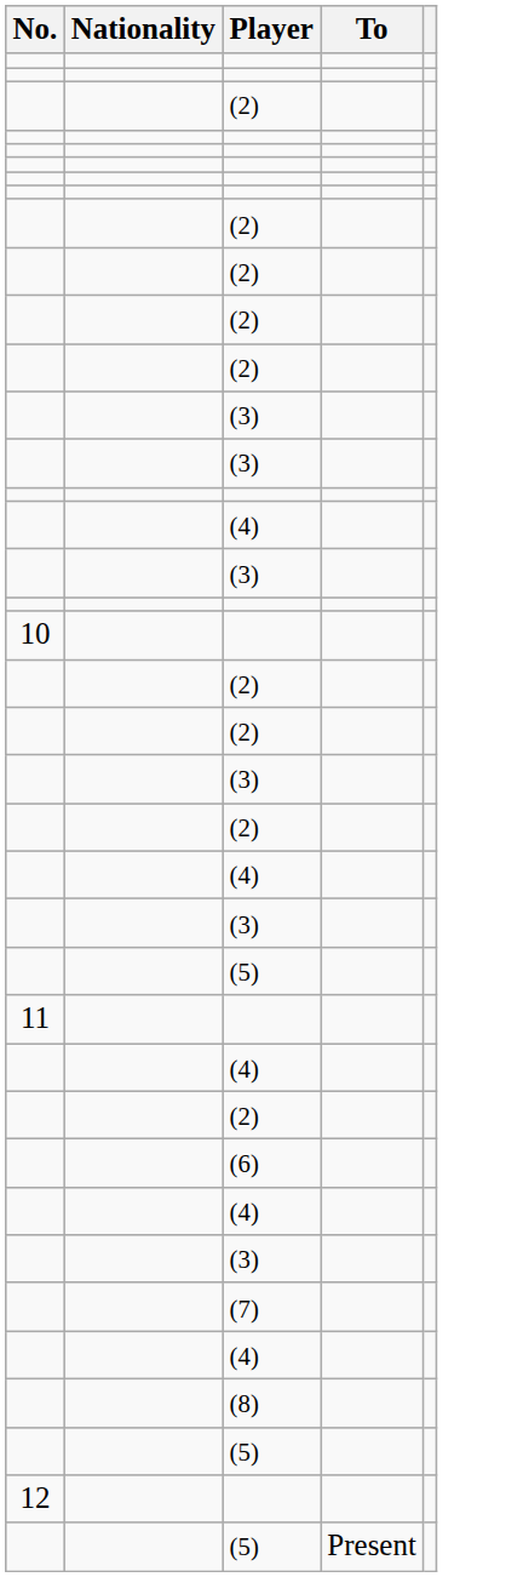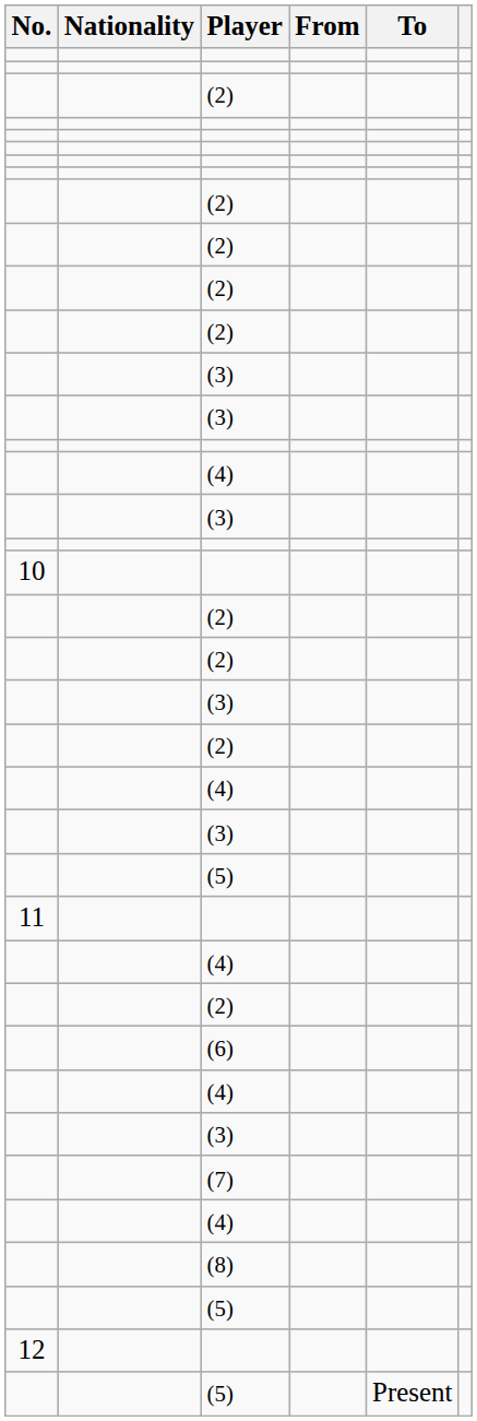+ column: From
